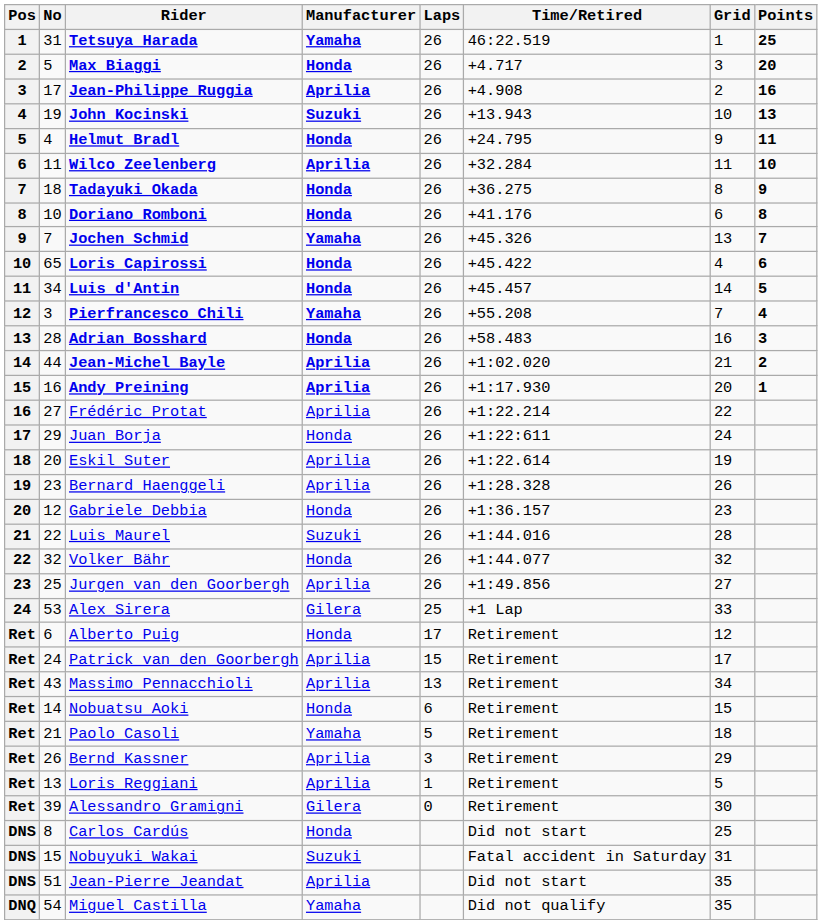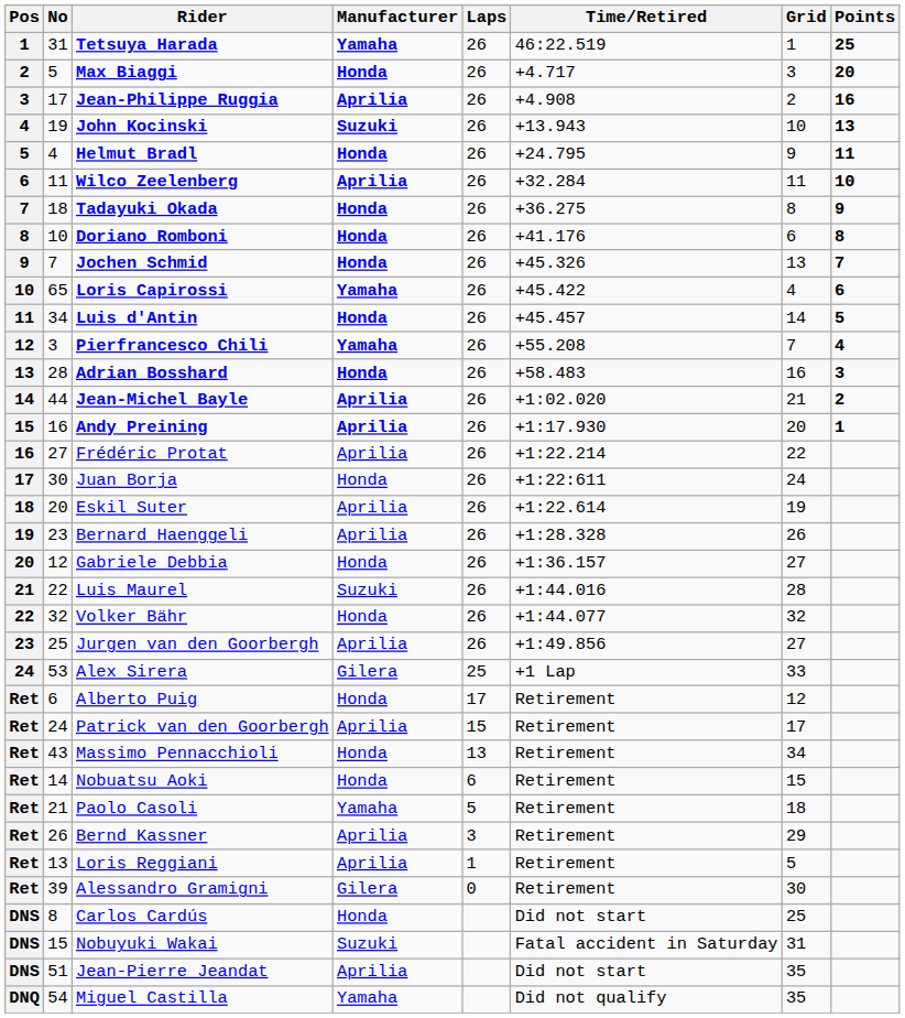Jochen Schmid | Manufacturer: Yamaha -> Honda
Loris Capirossi | Manufacturer: Honda -> Yamaha
Juan Borja | No: 29 -> 30
Gabriele Debbia | Grid: 23 -> 27
Massimo Pennacchioli | Manufacturer: Aprilia -> Honda
